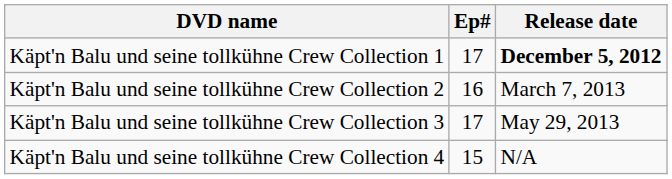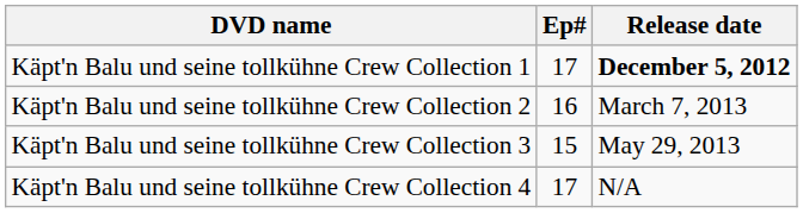Käpt'n Balu und seine tollkühne Crew Collection 3 | Ep#: 17 -> 15
Käpt'n Balu und seine tollkühne Crew Collection 4 | Ep#: 15 -> 17
